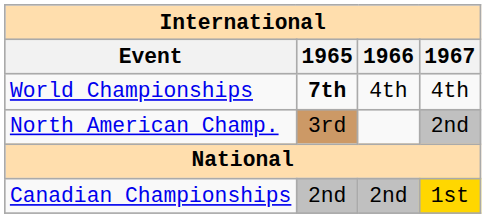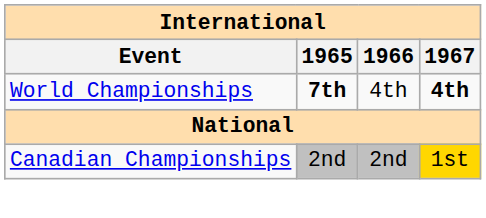World Championships | 1967: normal -> bold
- row: North American Champ. | 3rd | 2nd
